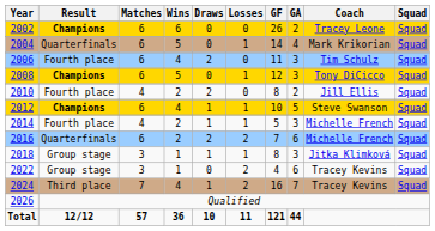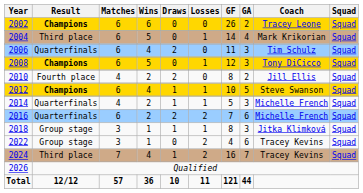2004 | Result: Quarterfinals -> Third place
2006 | Result: Fourth place -> Quarterfinals
2014 | Result: Fourth place -> Quarterfinals
